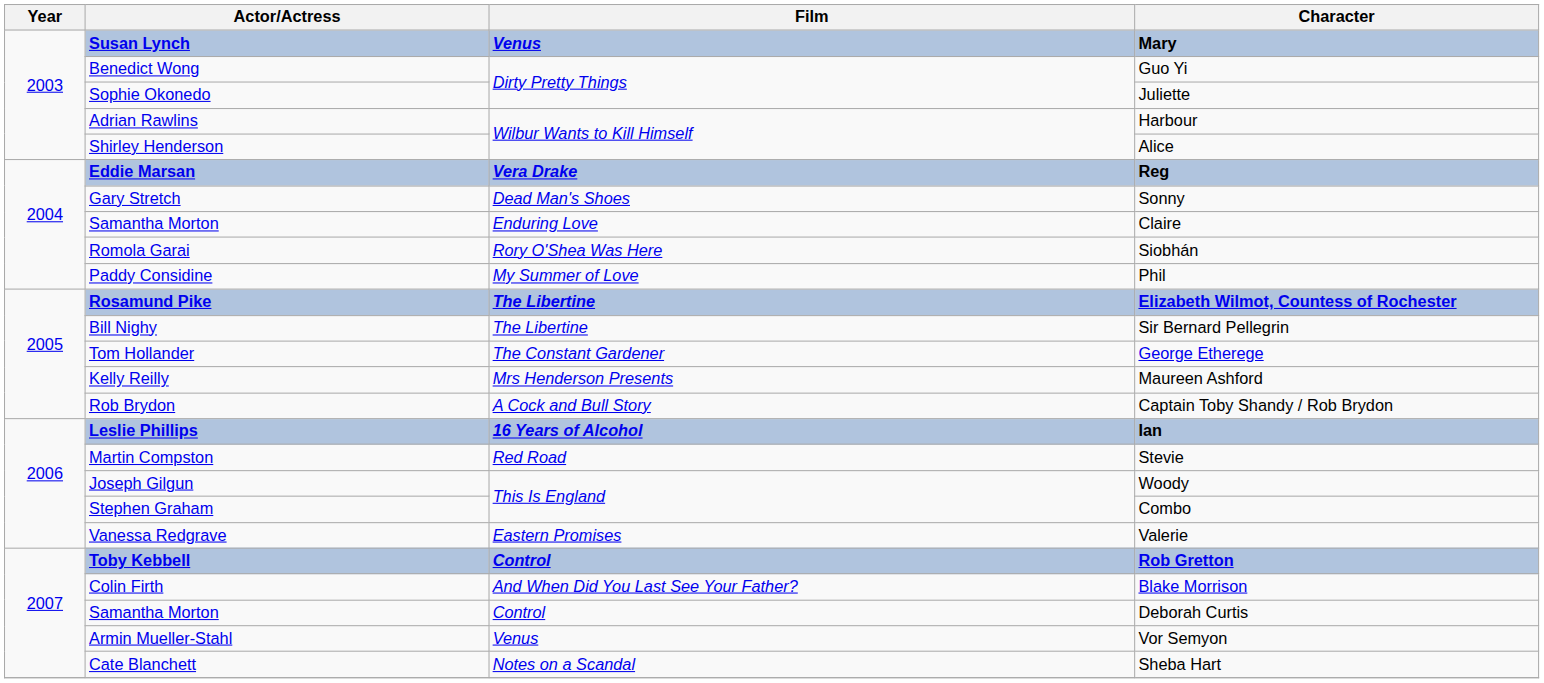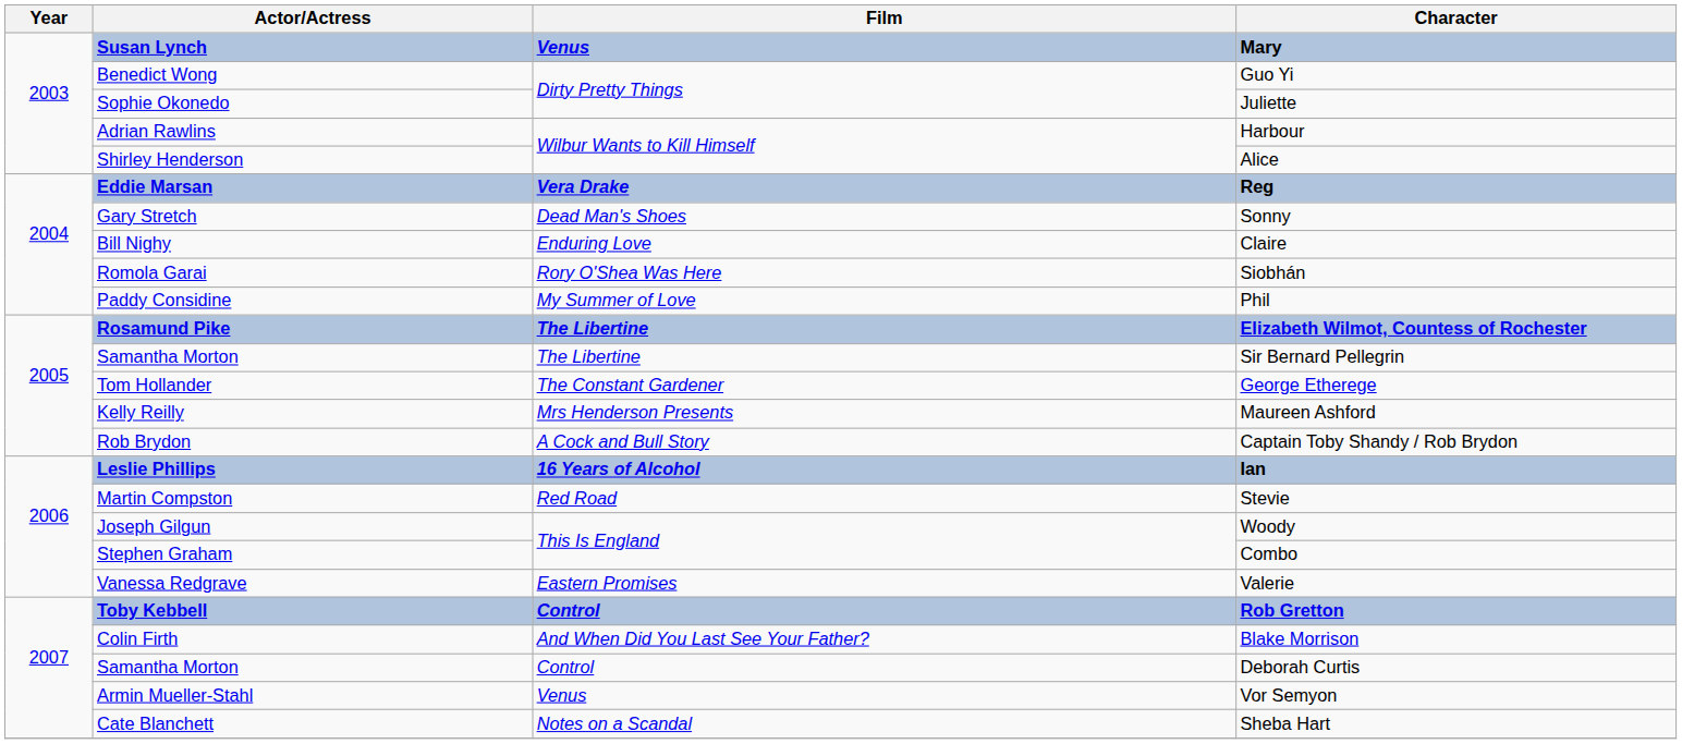Claire | Actor/Actress: Samantha Morton -> Bill Nighy
Sir Bernard Pellegrin | Actor/Actress: Bill Nighy -> Samantha Morton
